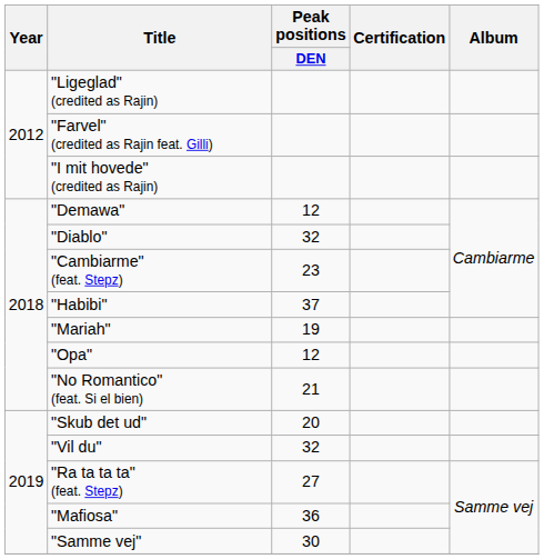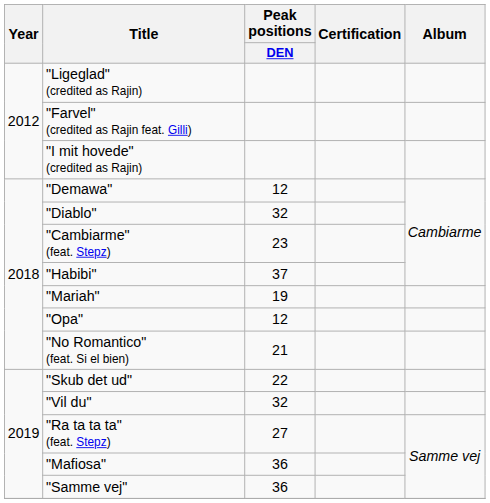"Skub det ud" | Peak positions / DEN: 20 -> 22
"Samme vej" | Peak positions / DEN: 30 -> 36
